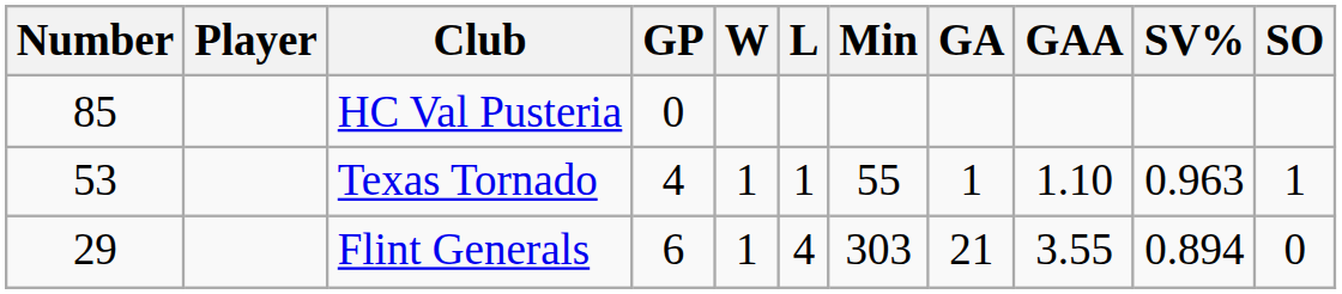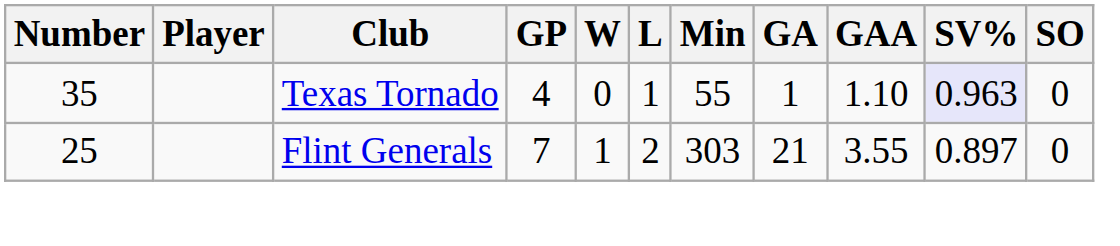- row: 85 | HC Val Pusteria | 0
Texas Tornado | Number: 53 -> 35
Texas Tornado | W: 1 -> 0
Texas Tornado | SV%: no background -> lavender background
Texas Tornado | SO: 1 -> 0
Flint Generals | Number: 29 -> 25
Flint Generals | GP: 6 -> 7
Flint Generals | L: 4 -> 2
Flint Generals | SV%: 0.894 -> 0.897
